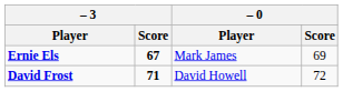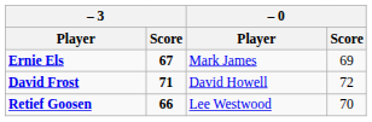+ row: Retief Goosen | 66 | Lee Westwood | 70
